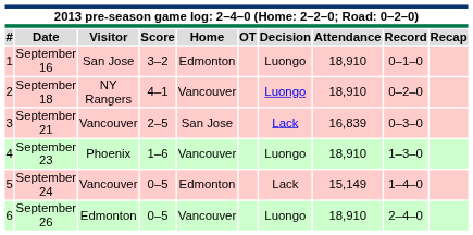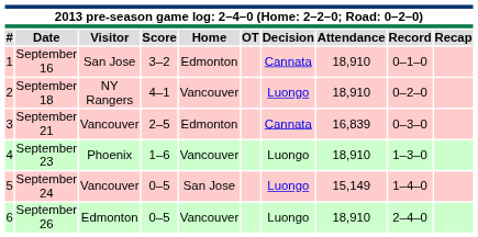September 16 | Decision: Luongo -> Cannata
September 21 | Home: San Jose -> Edmonton
September 21 | Decision: Lack -> Cannata
September 24 | Home: Edmonton -> San Jose
September 24 | Decision: Lack -> Luongo
